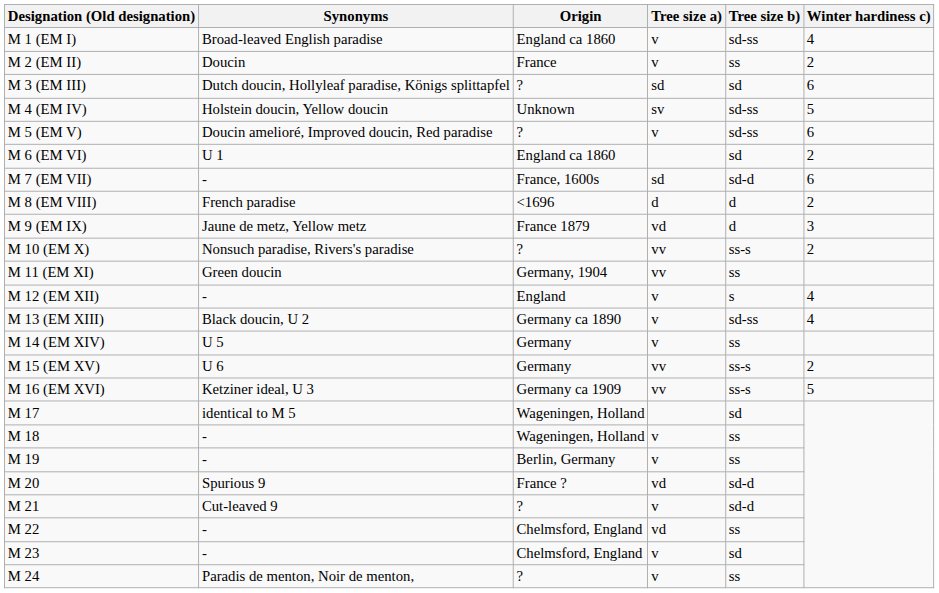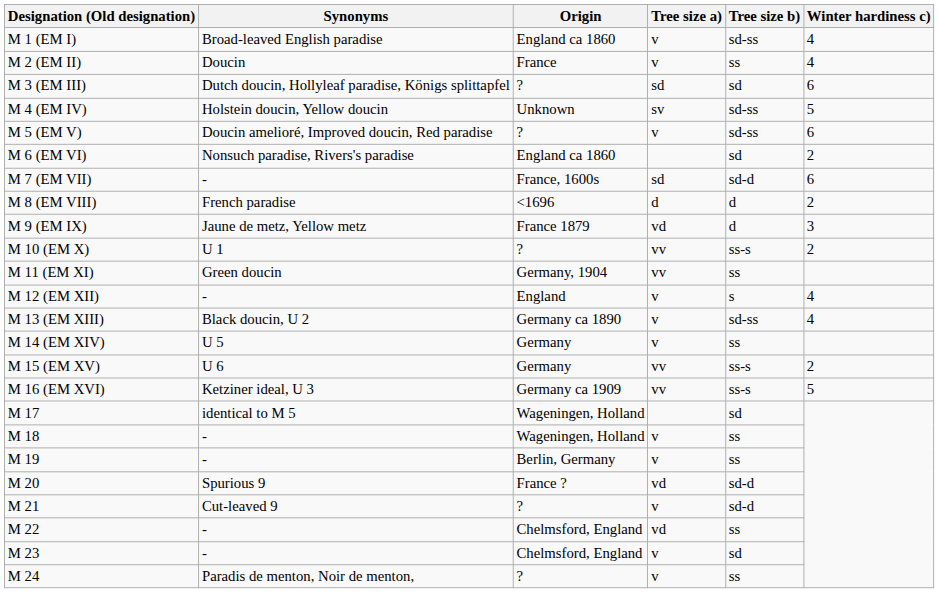M 2 (EM II) | Winter hardiness c): 2 -> 4
M 6 (EM VI) | Synonyms: U 1 -> Nonsuch paradise, Rivers's paradise
M 10 (EM X) | Synonyms: Nonsuch paradise, Rivers's paradise -> U 1
